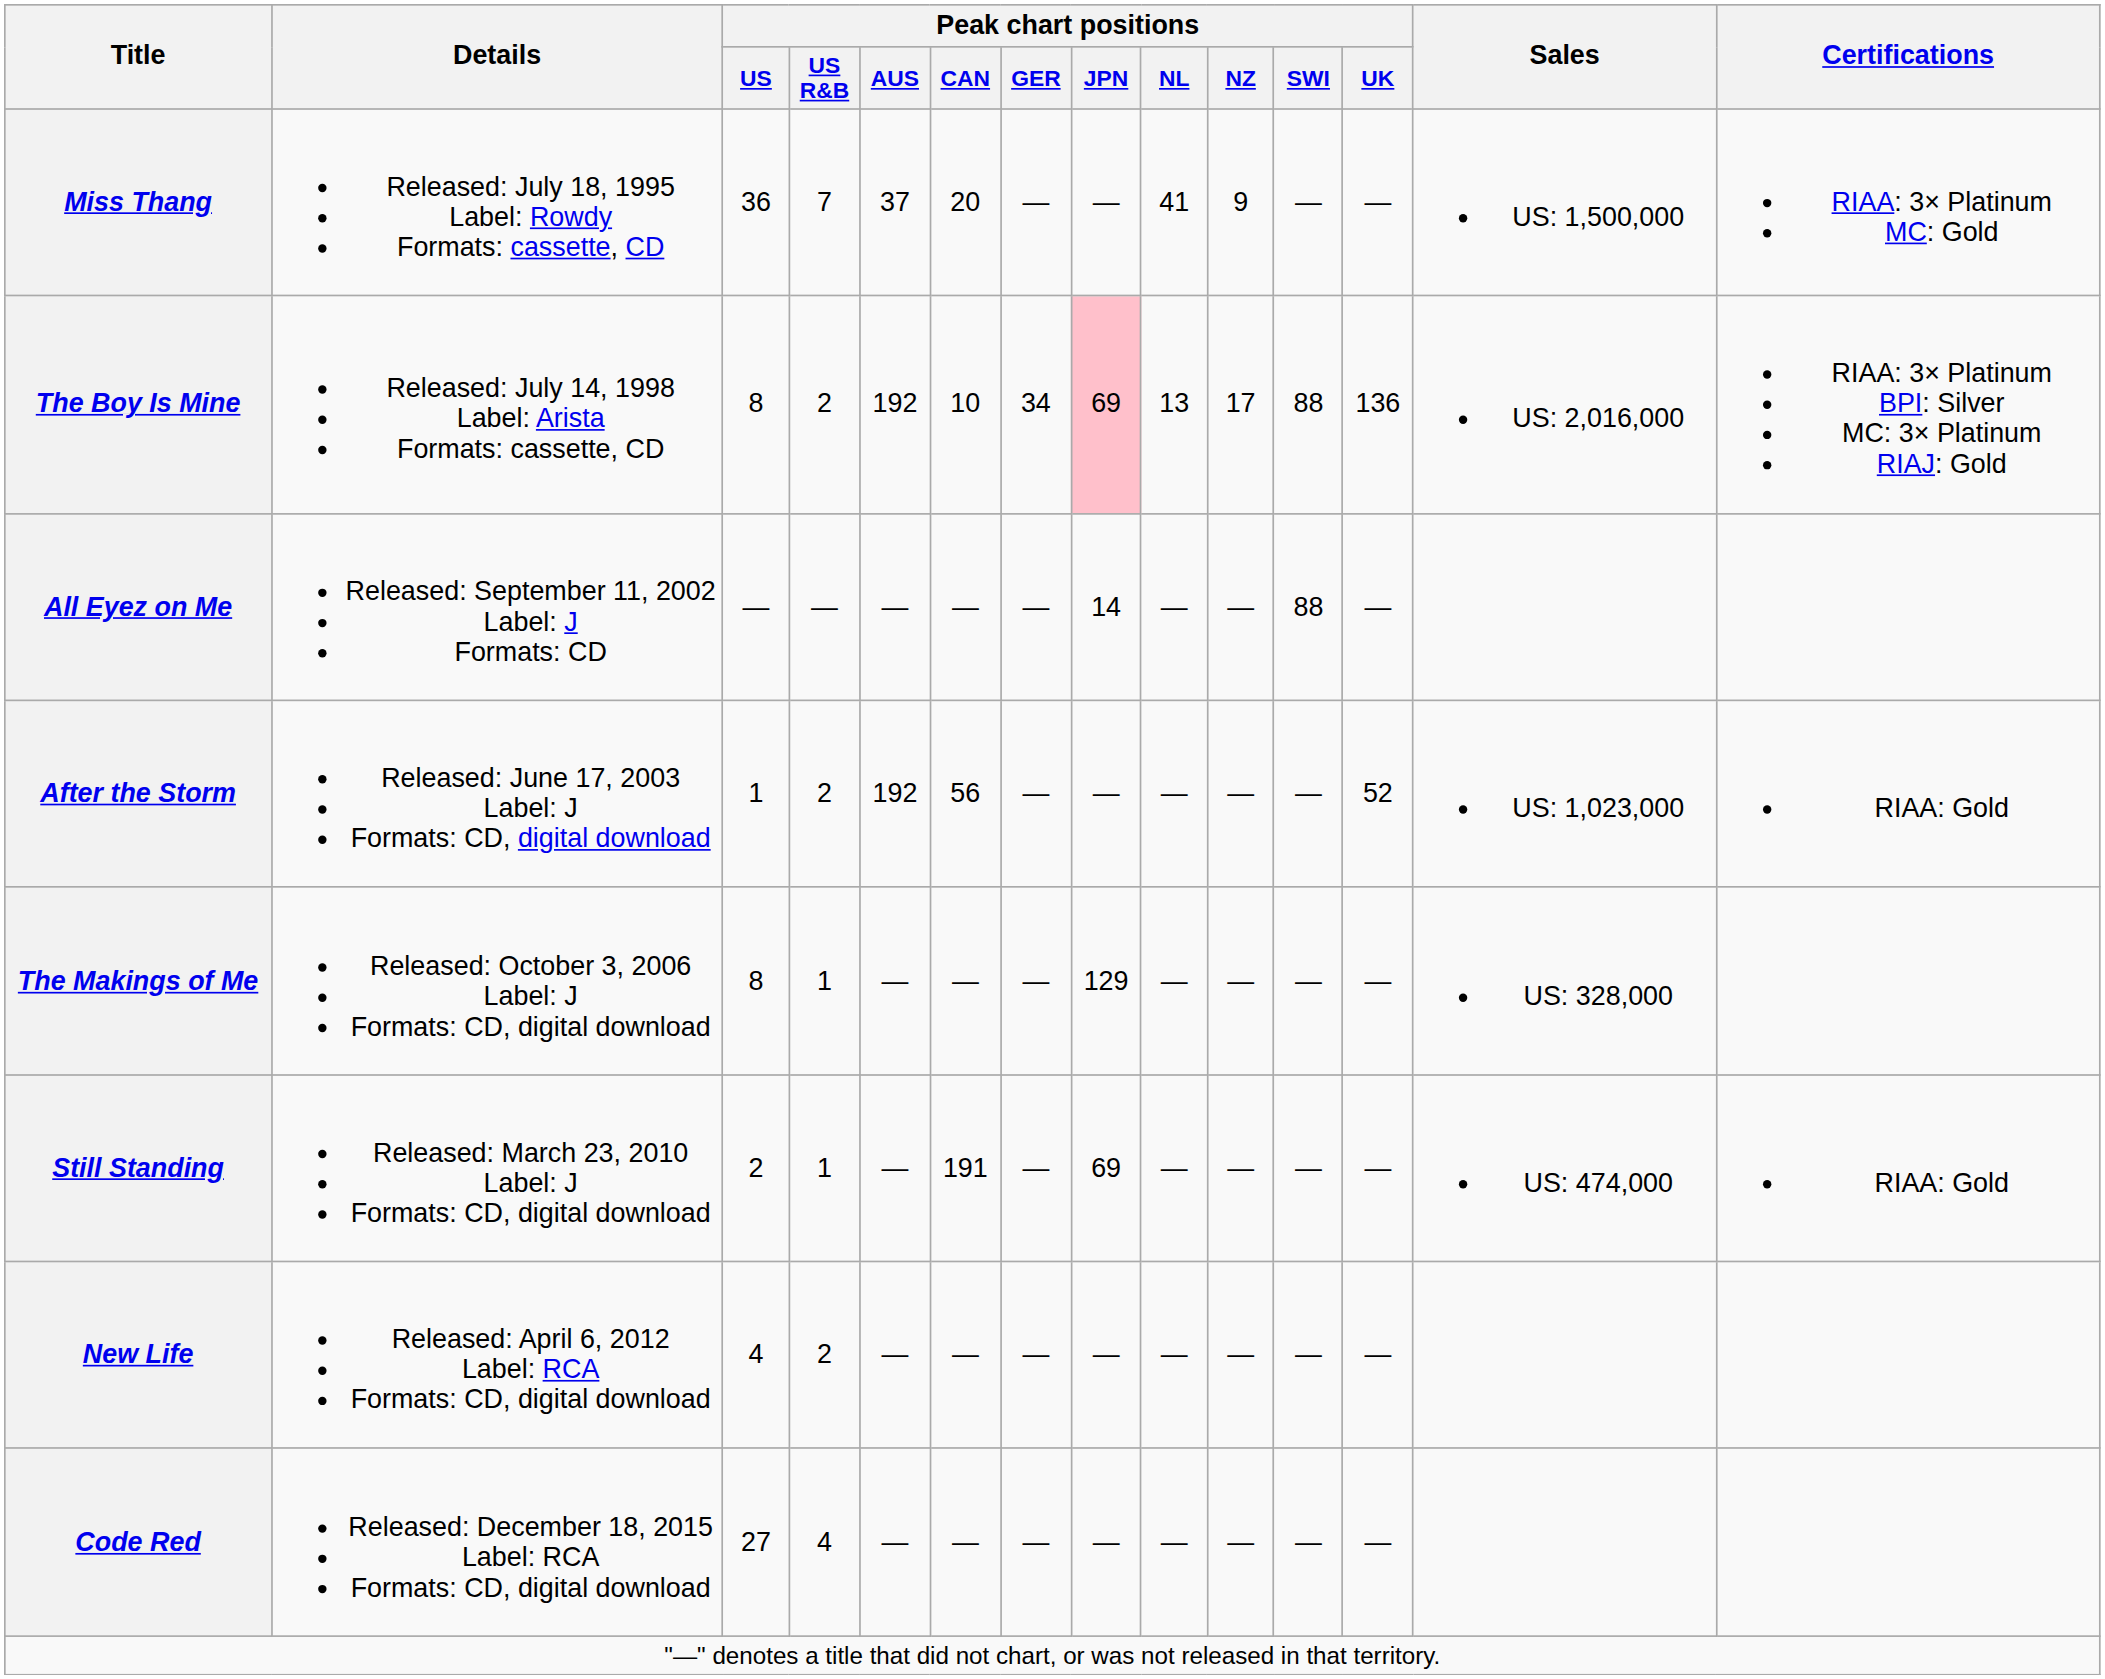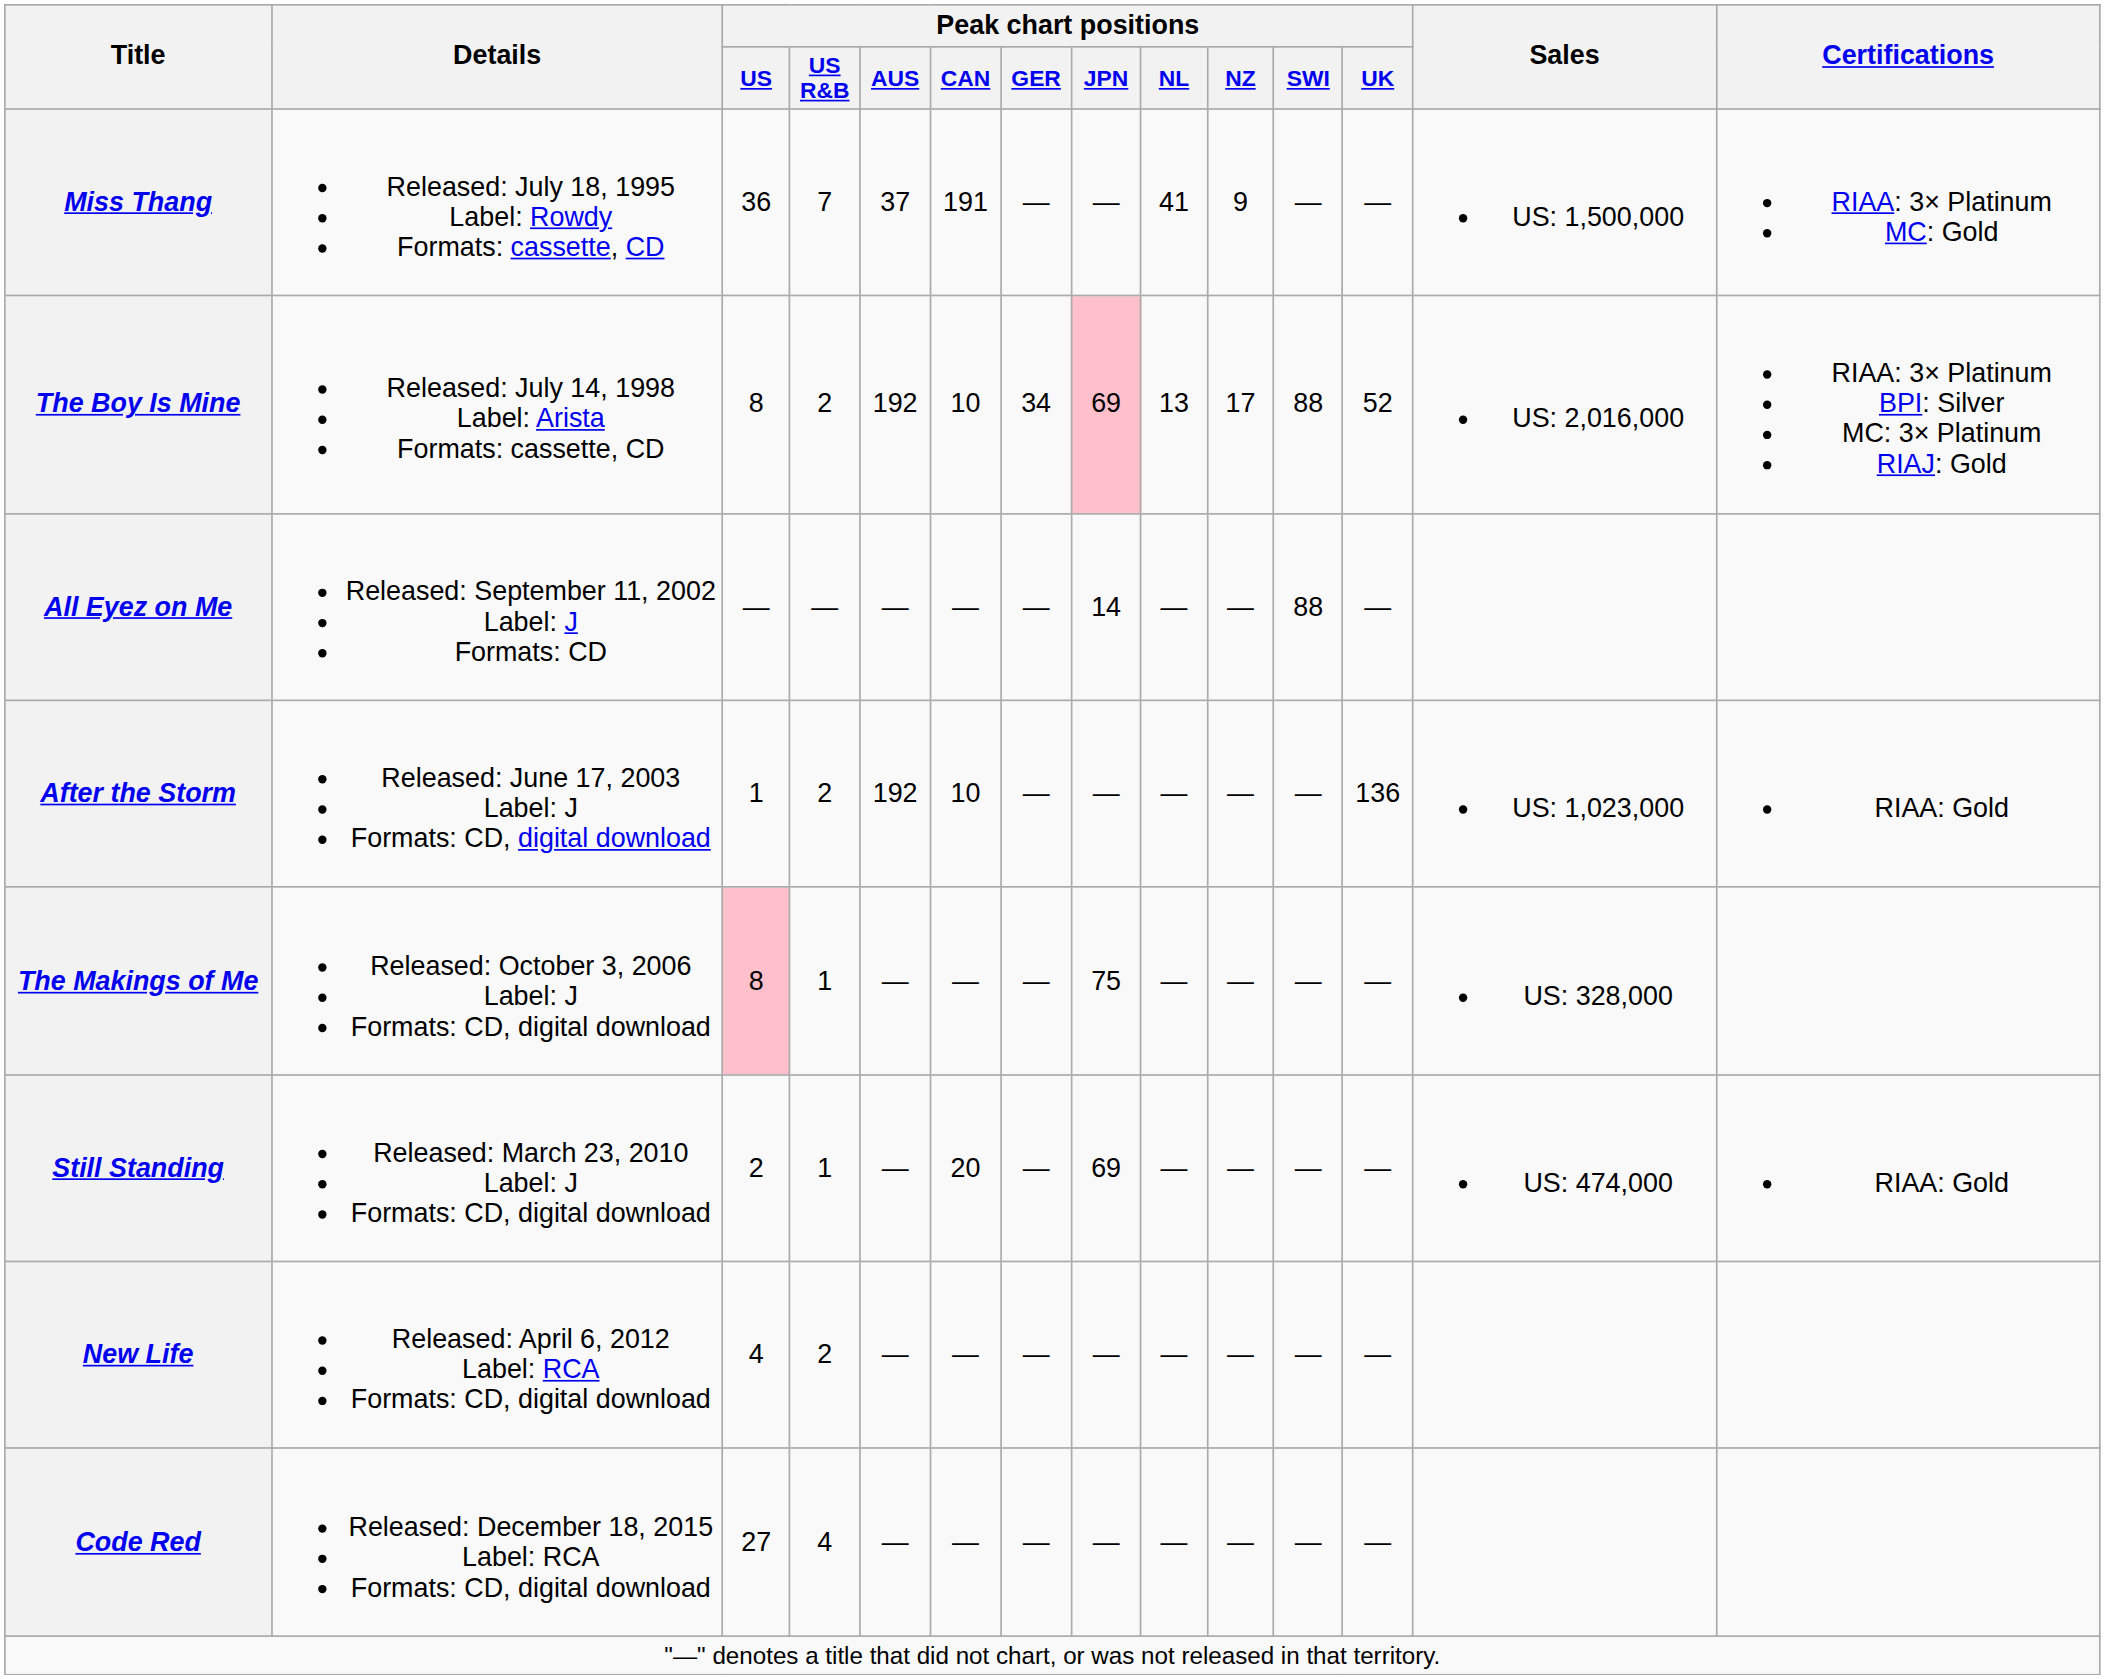Miss Thang | Peak chart positions / CAN: 20 -> 191
The Boy Is Mine | Peak chart positions / UK: 136 -> 52
After the Storm | Peak chart positions / CAN: 56 -> 10
After the Storm | Peak chart positions / UK: 52 -> 136
The Makings of Me | Peak chart positions / US: no background -> pink background
The Makings of Me | Peak chart positions / JPN: 129 -> 75
Still Standing | Peak chart positions / CAN: 191 -> 20
